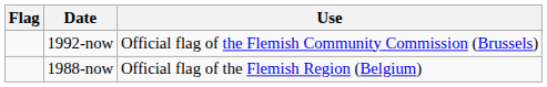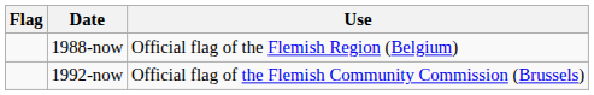rows swapped: 1988-now <-> 1992-now
